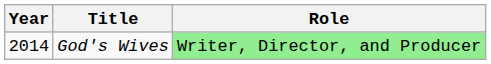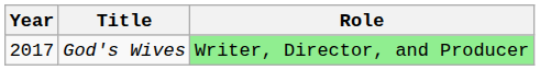God's Wives | Year: 2014 -> 2017
